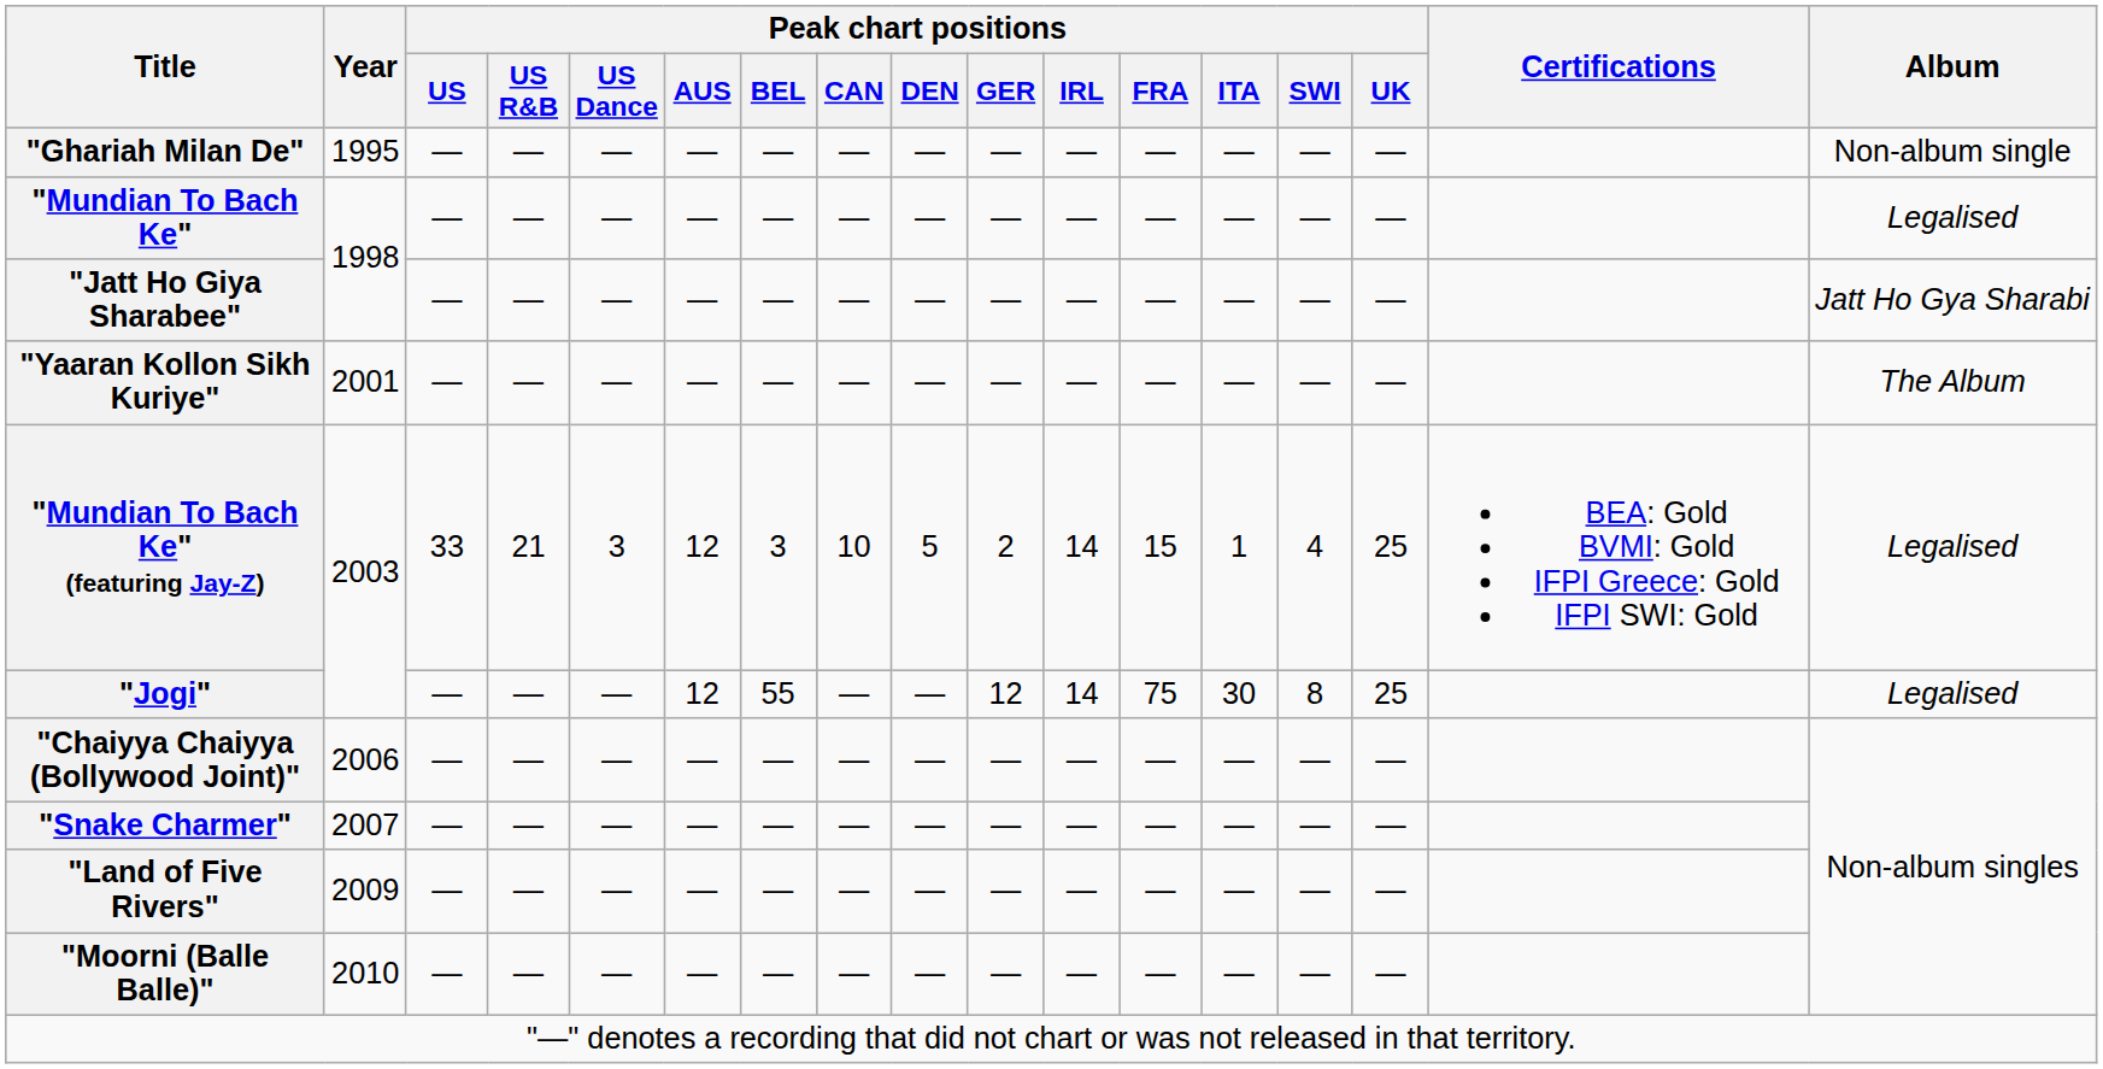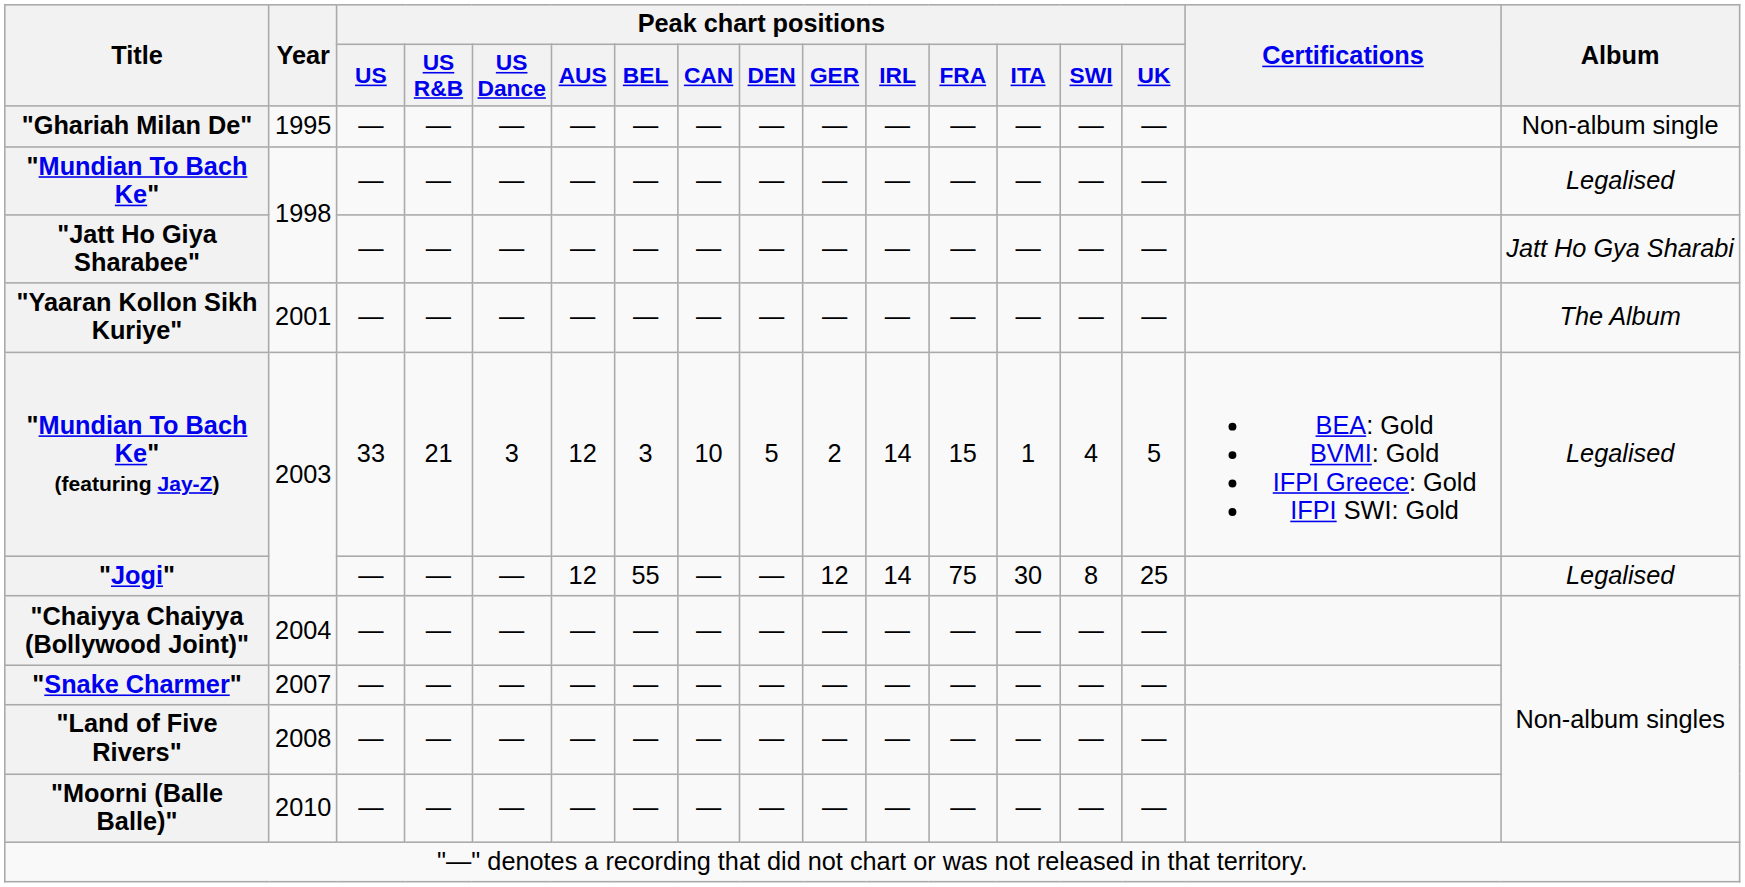"Mundian To Bach Ke" (featuring Jay-Z) | Peak chart positions / UK: 25 -> 5
"Chaiyya Chaiyya (Bollywood Joint)" | Year: 2006 -> 2004
"Land of Five Rivers" | Year: 2009 -> 2008
